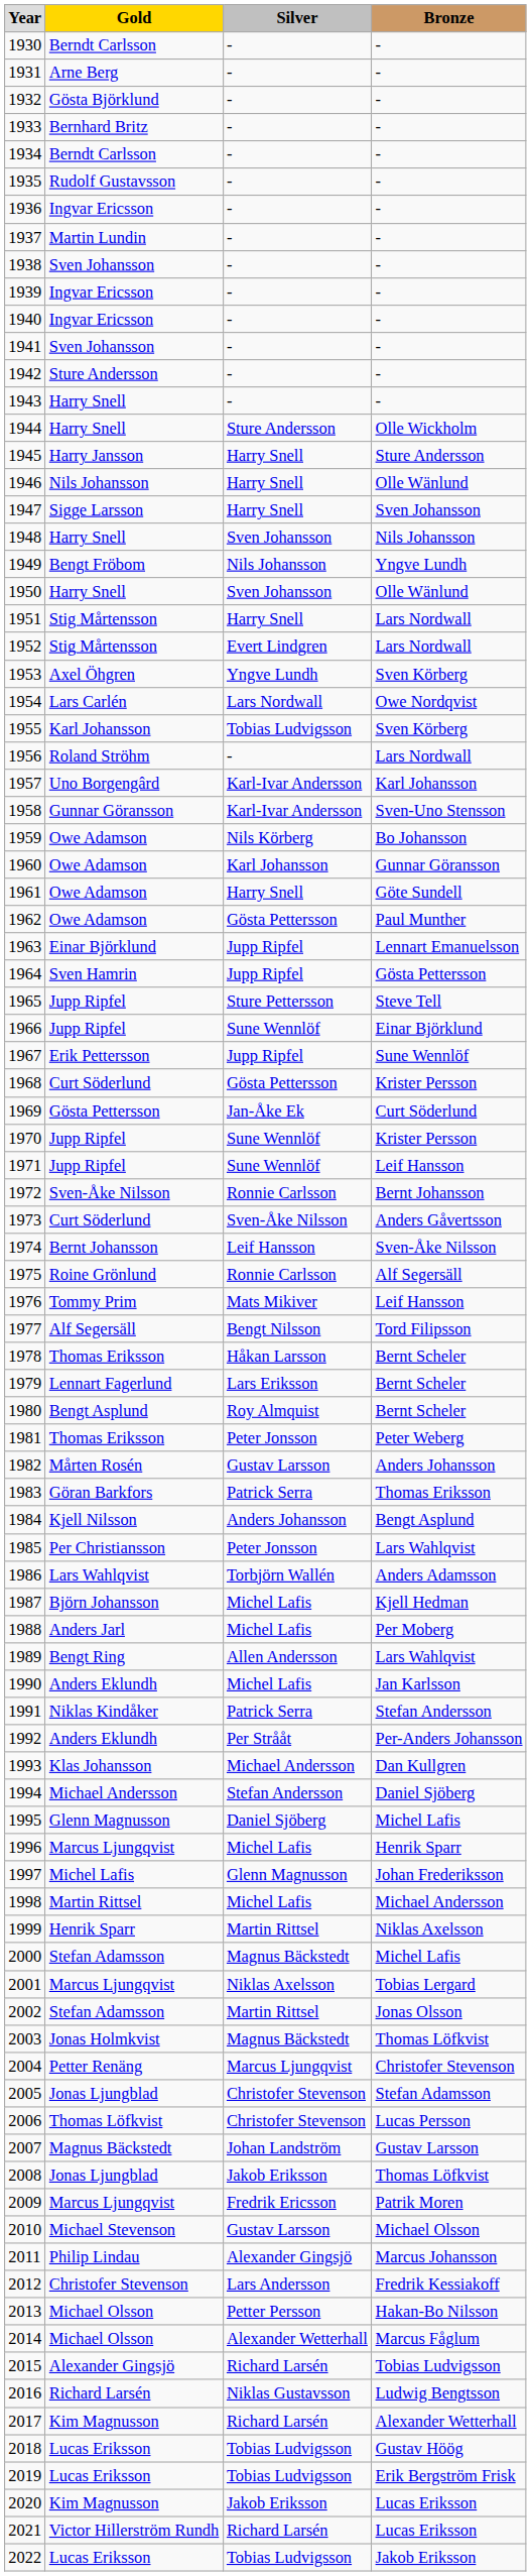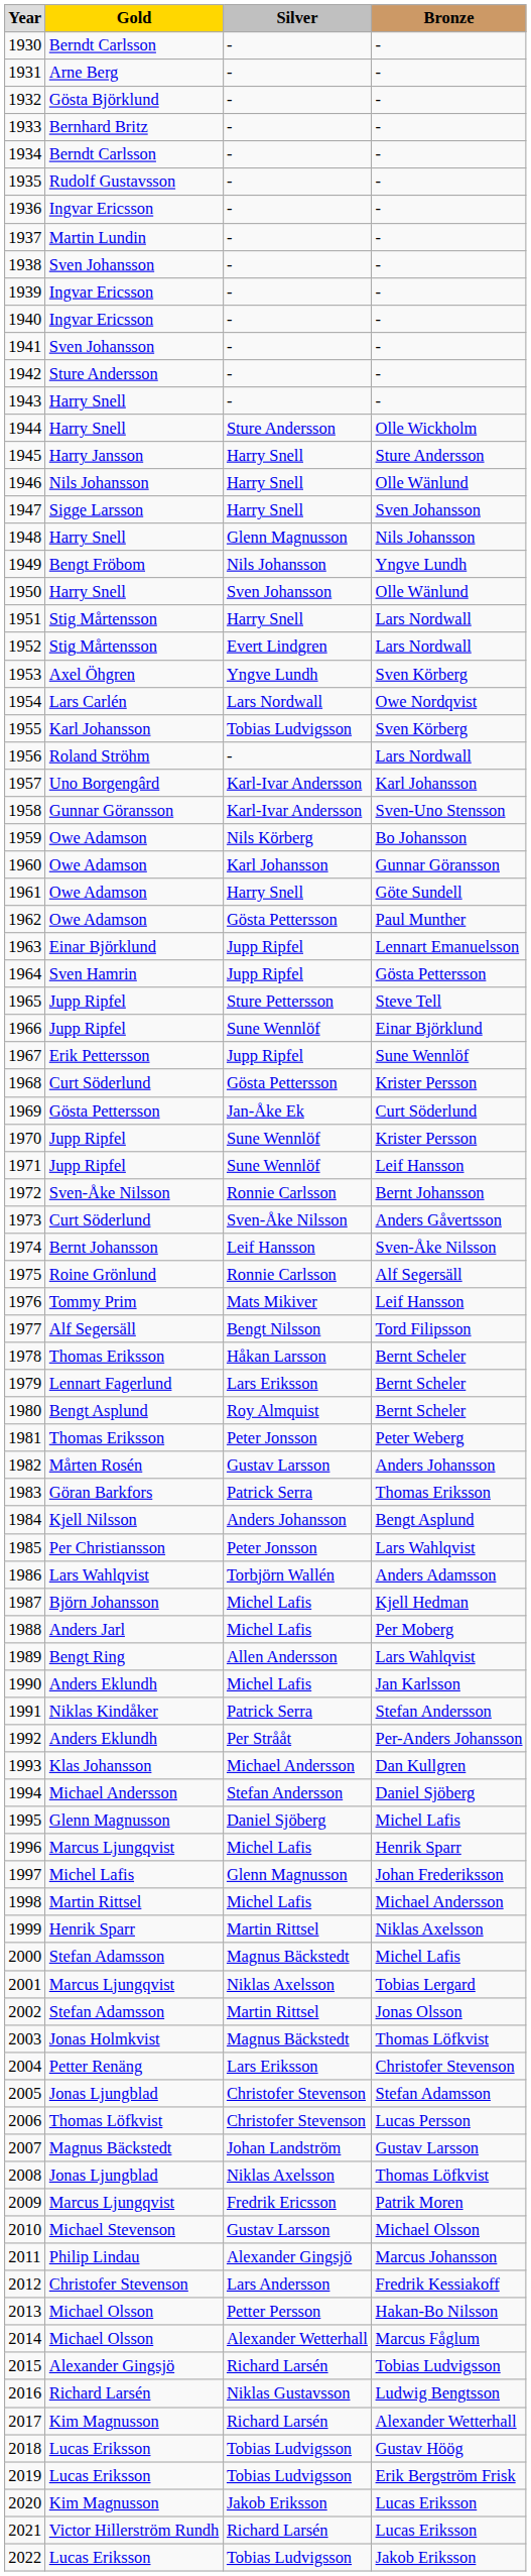1948 | column 3: Sven Johansson -> Glenn Magnusson
2004 | column 3: Marcus Ljungqvist -> Lars Eriksson
2008 | column 3: Jakob Eriksson -> Niklas Axelsson
